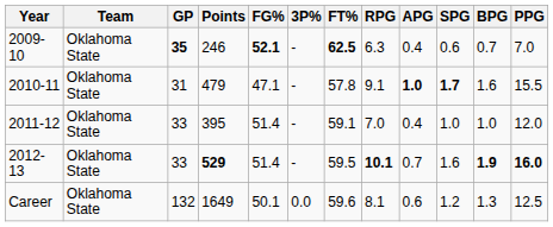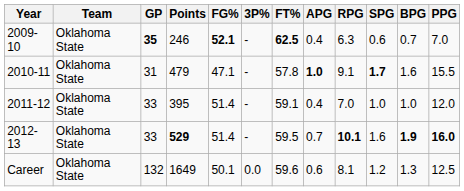columns swapped: RPG <-> APG
